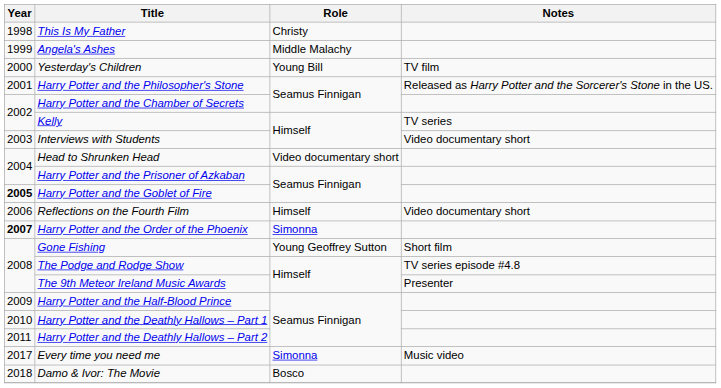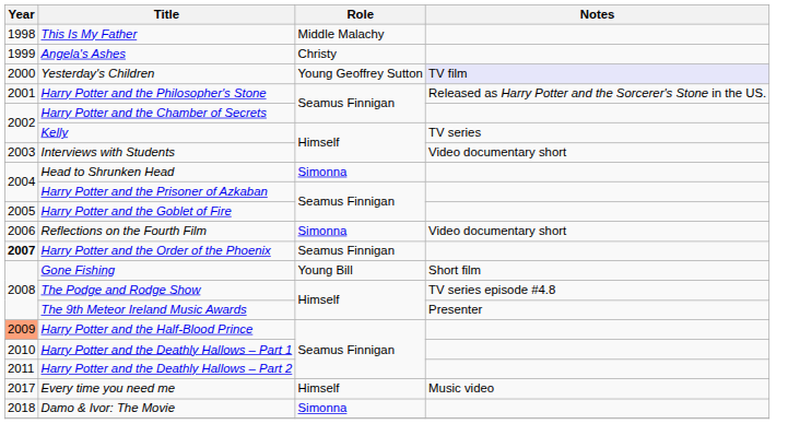This Is My Father | Role: Christy -> Middle Malachy
Angela's Ashes | Role: Middle Malachy -> Christy
Yesterday's Children | Role: Young Bill -> Young Geoffrey Sutton
Yesterday's Children | Notes: no background -> lavender background
Head to Shrunken Head | Role: Video documentary short -> Simonna
Harry Potter and the Goblet of Fire | Year: bold -> normal
Reflections on the Fourth Film | Role: Himself -> Simonna
Harry Potter and the Order of the Phoenix | Role: Simonna -> Seamus Finnigan
Gone Fishing | Role: Young Geoffrey Sutton -> Young Bill
Harry Potter and the Half-Blood Prince | Year: no background -> lightsalmon background
Every time you need me | Role: Simonna -> Himself
Damo & Ivor: The Movie | Role: Bosco -> Simonna
